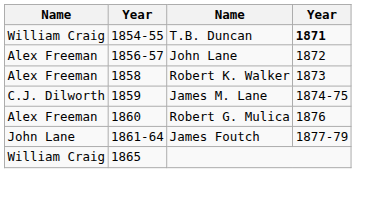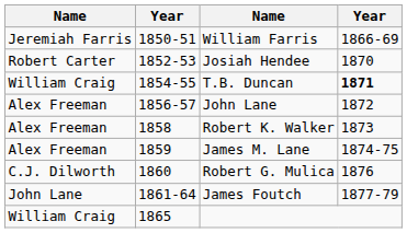+ row: Jeremiah Farris | 1850-51 | William Farris | 1866-69
+ row: Robert Carter | 1852-53 | Josiah Hendee | 1870
James M. Lane | column 1: C.J. Dilworth -> Alex Freeman
Robert G. Mulica | column 1: Alex Freeman -> C.J. Dilworth
